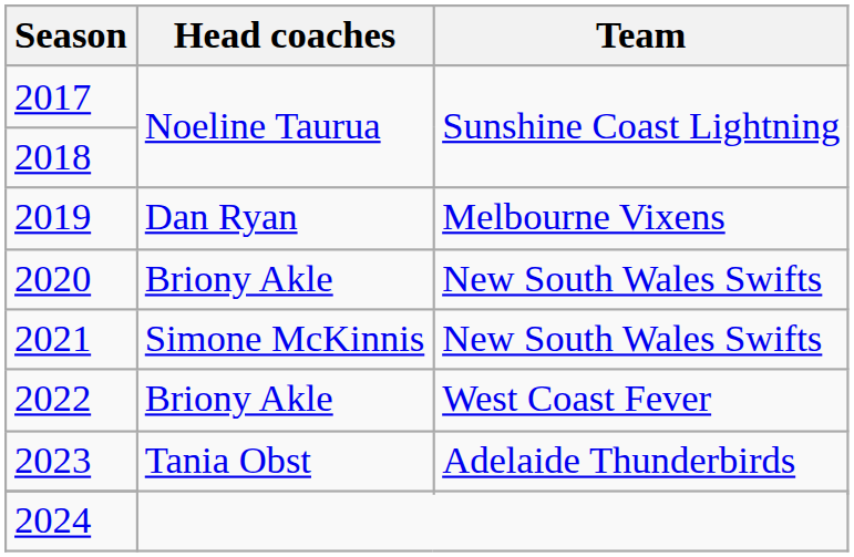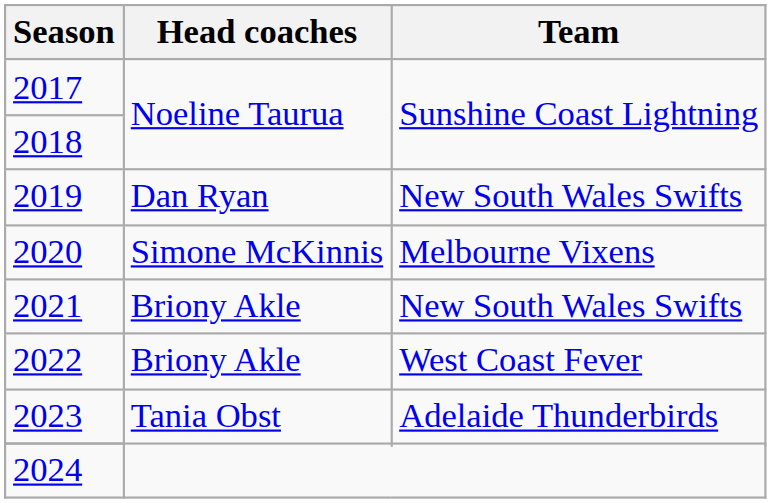2019 | Team: Melbourne Vixens -> New South Wales Swifts
2020 | Head coaches: Briony Akle -> Simone McKinnis
2020 | Team: New South Wales Swifts -> Melbourne Vixens
2021 | Head coaches: Simone McKinnis -> Briony Akle
